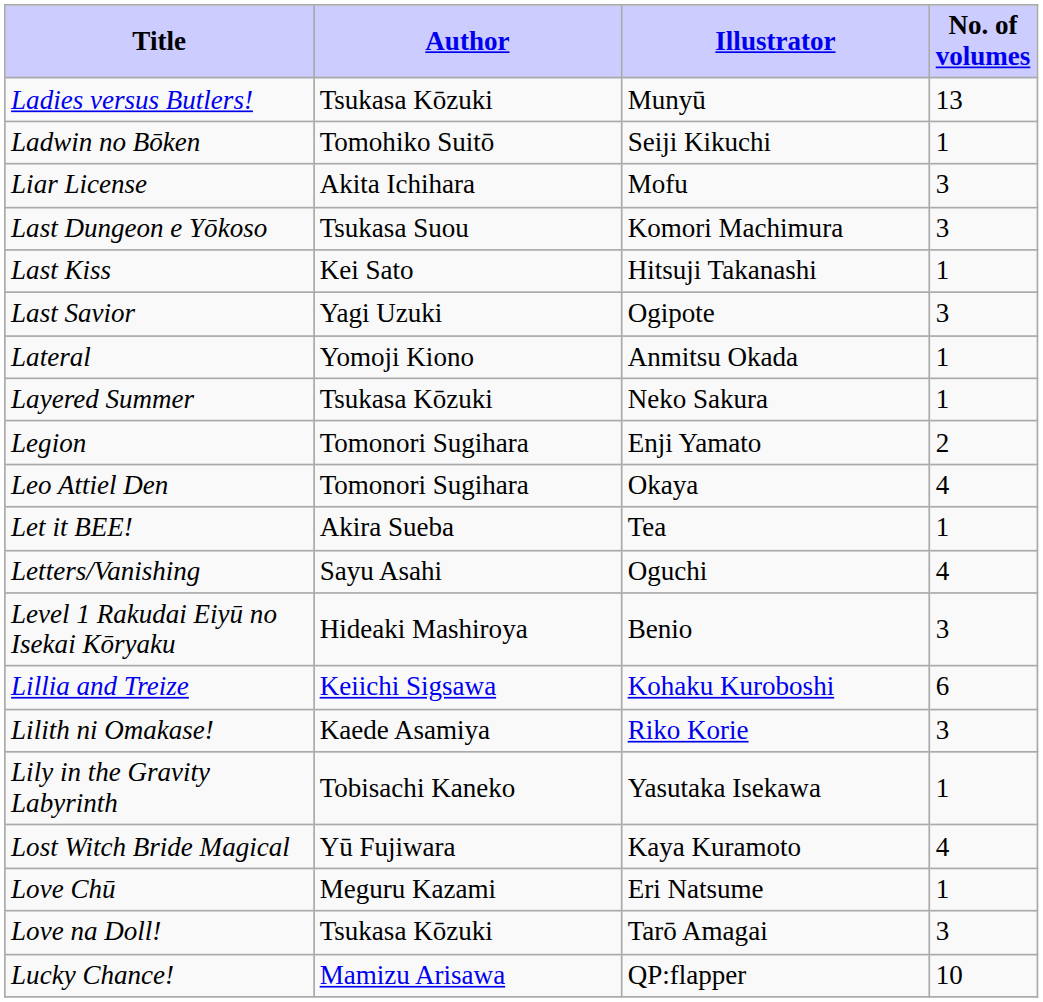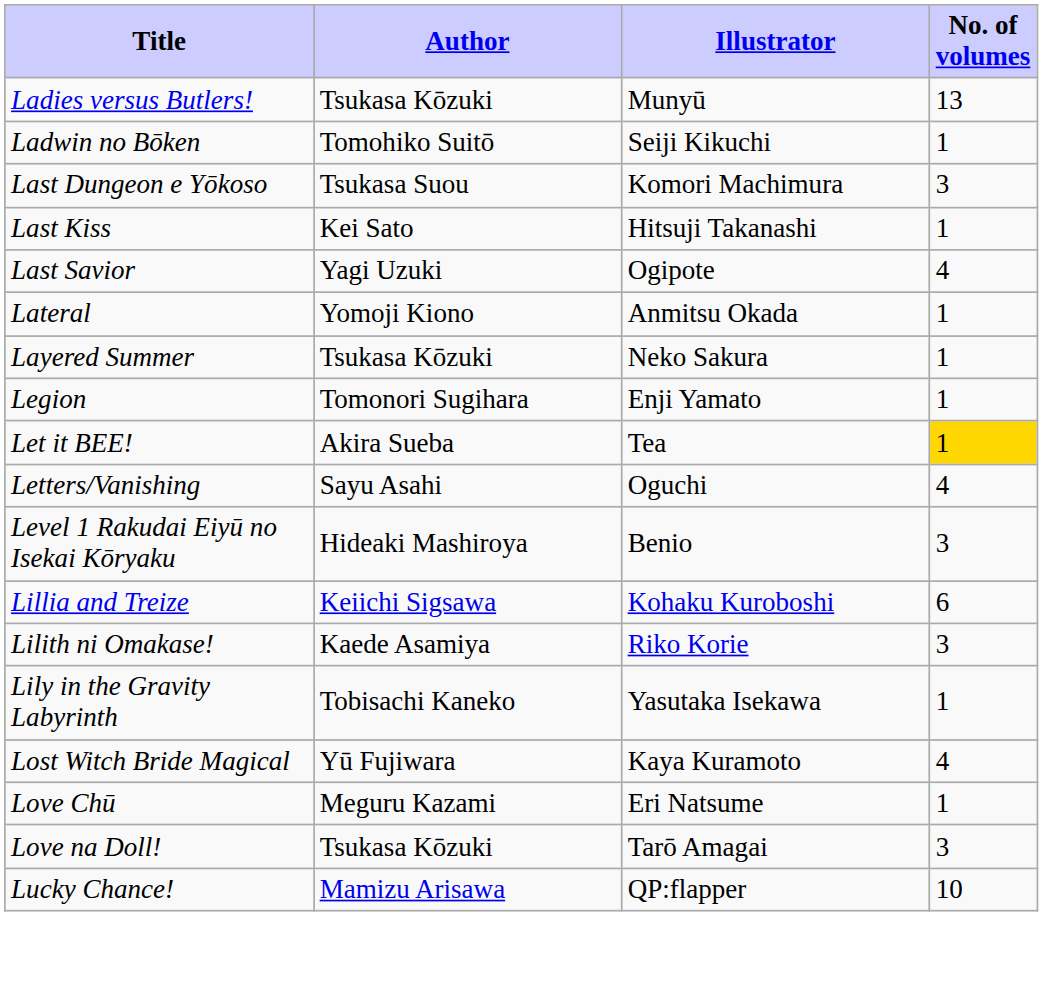- row: Liar License | Akita Ichihara | Mofu | 3
Last Savior | No. of volumes: 3 -> 4
Legion | No. of volumes: 2 -> 1
- row: Leo Attiel Den | Tomonori Sugihara | Okaya | 4
Let it BEE! | No. of volumes: no background -> gold background
